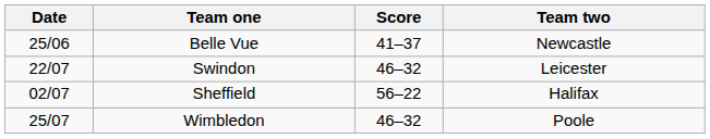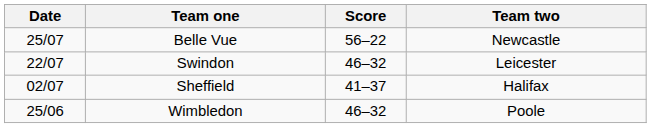Belle Vue | Date: 25/06 -> 25/07
Belle Vue | Score: 41–37 -> 56–22
Sheffield | Score: 56–22 -> 41–37
Wimbledon | Date: 25/07 -> 25/06
